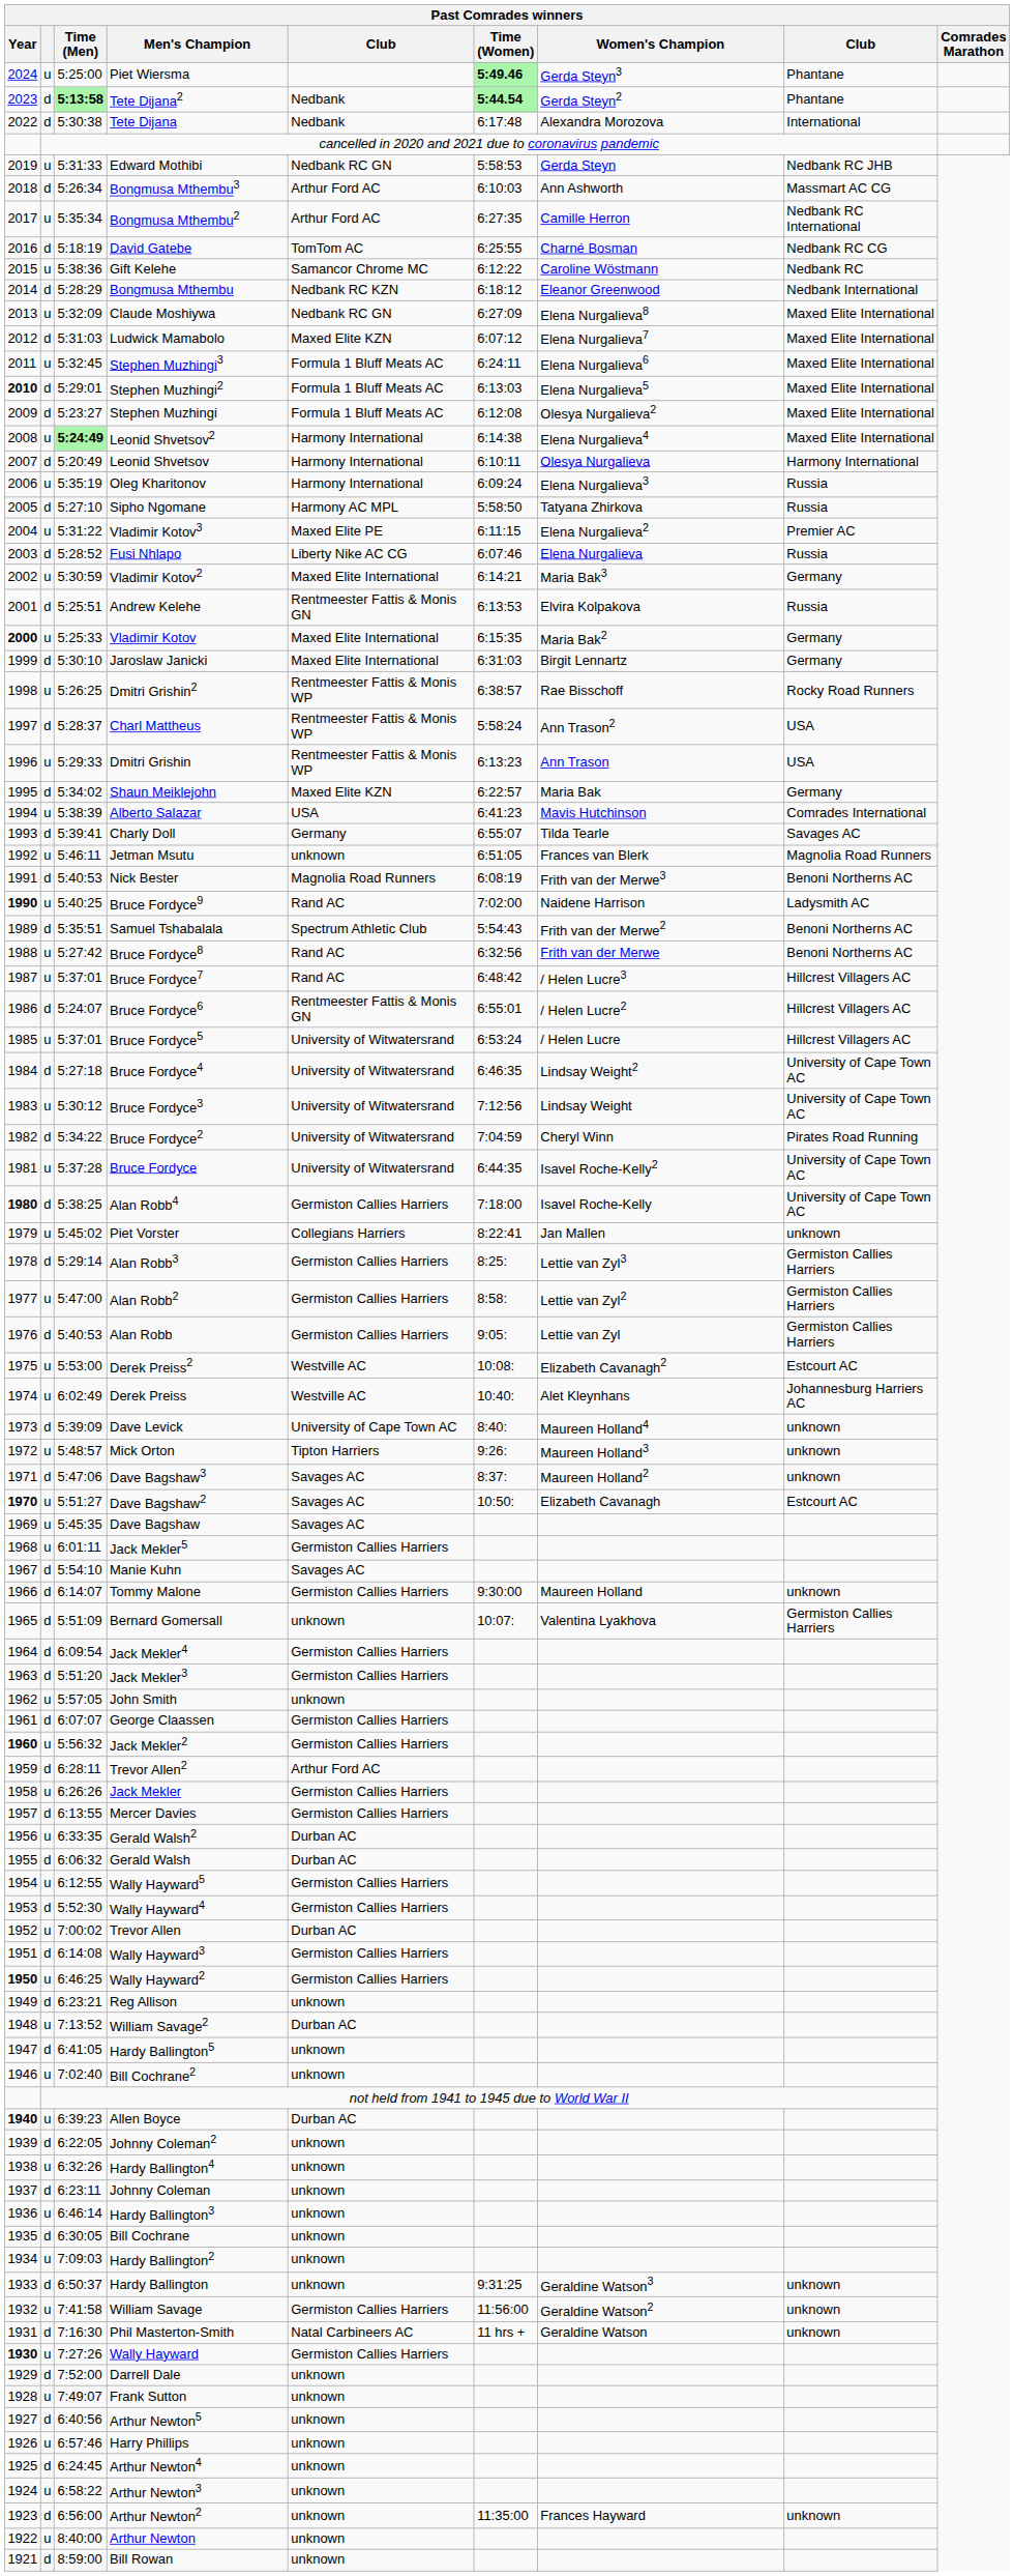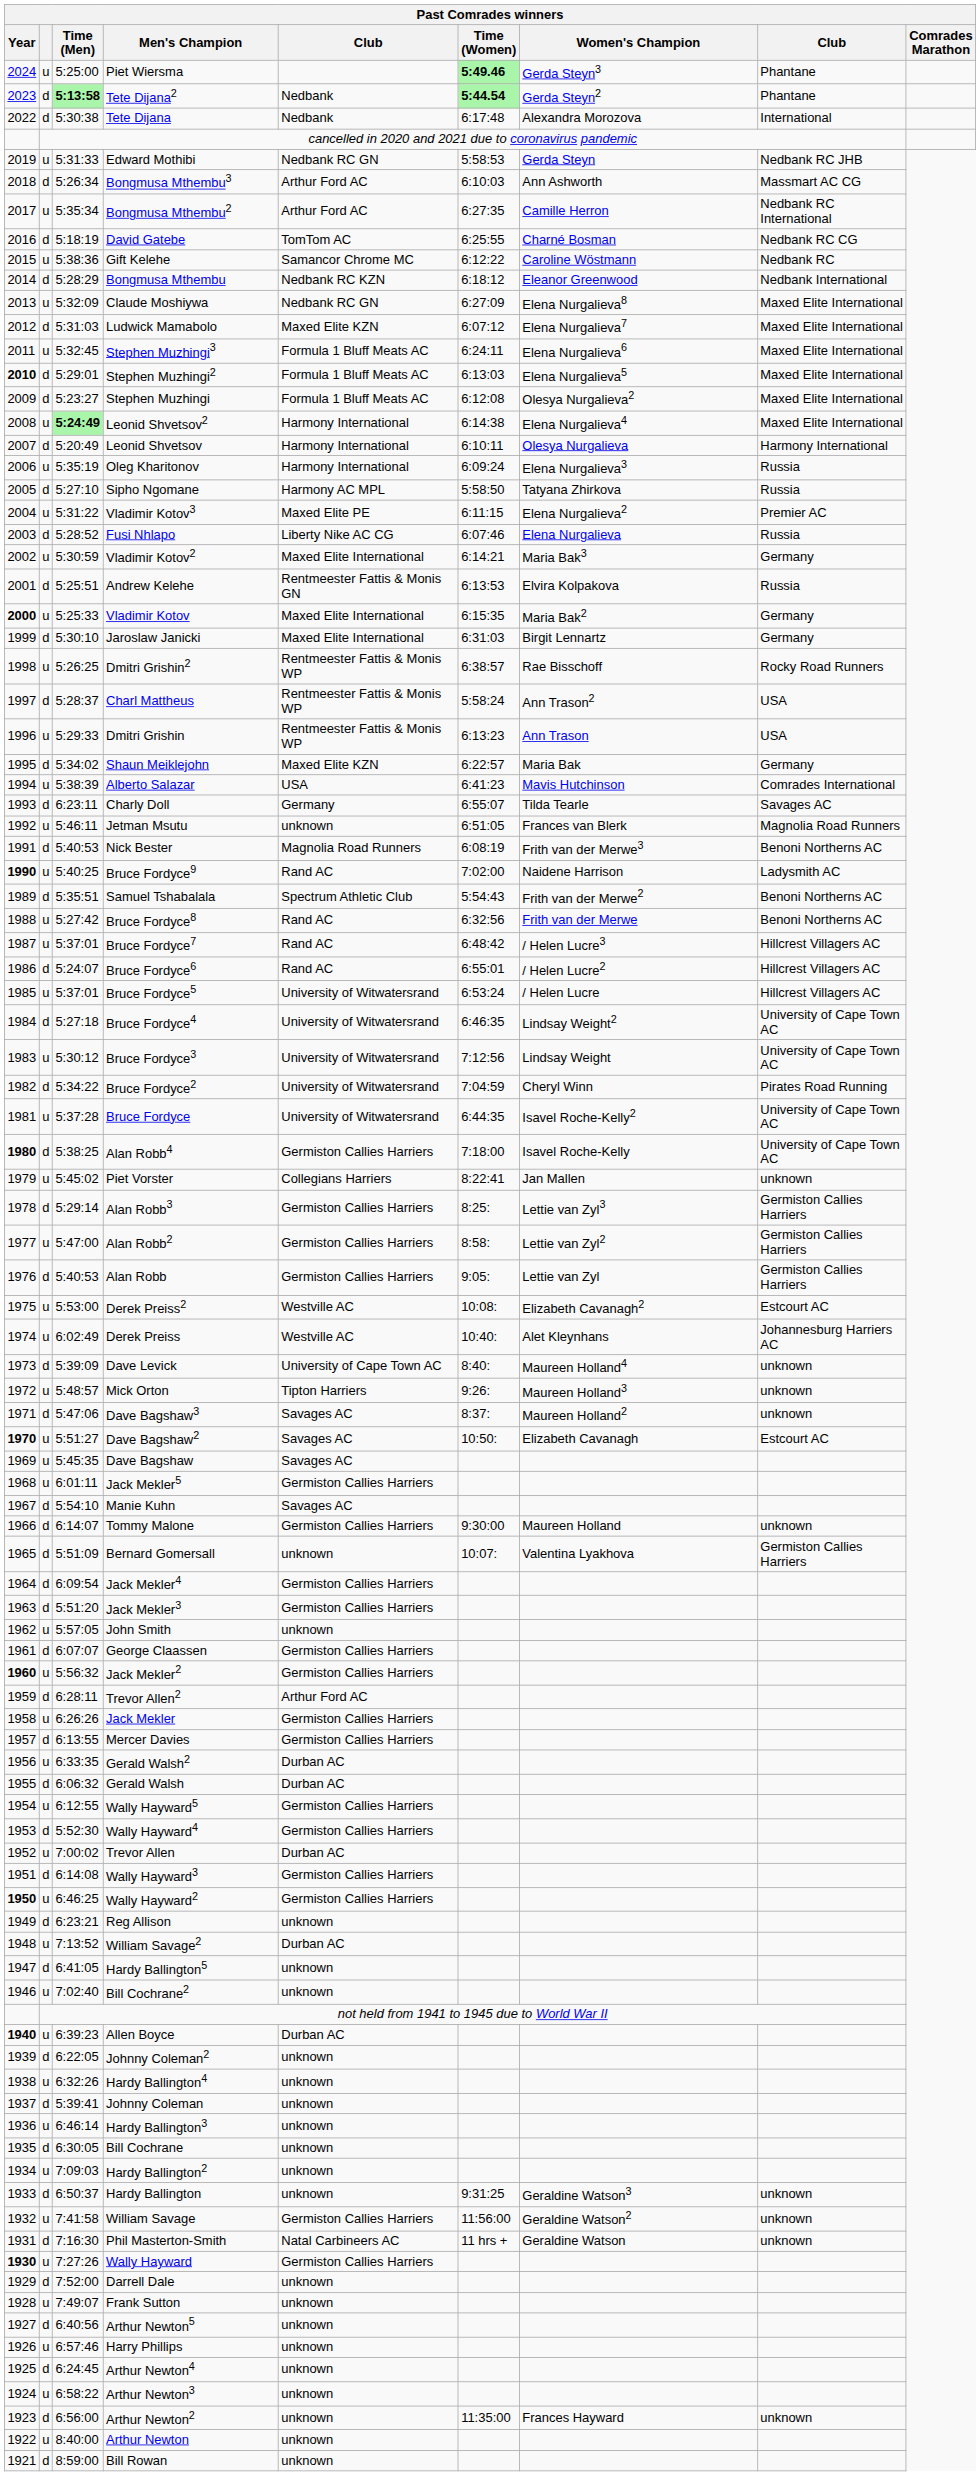Charly Doll | Time (Men): 5:39:41 -> 6:23:11
Bruce Fordyce6 | column 5: Rentmeester Fattis & Monis GN -> Rand AC
Johnny Coleman | Time (Men): 6:23:11 -> 5:39:41
